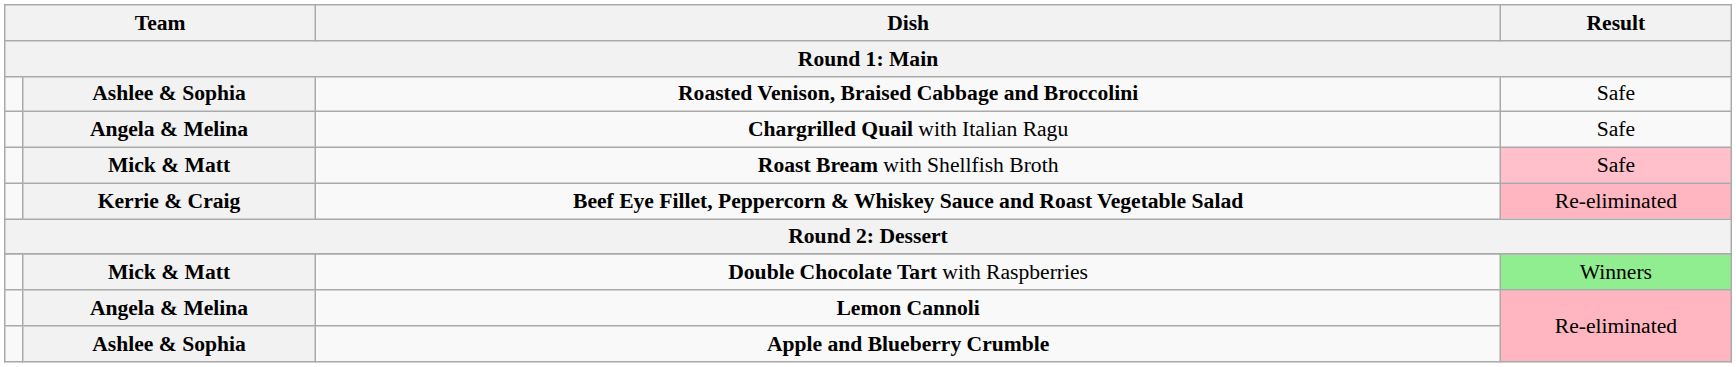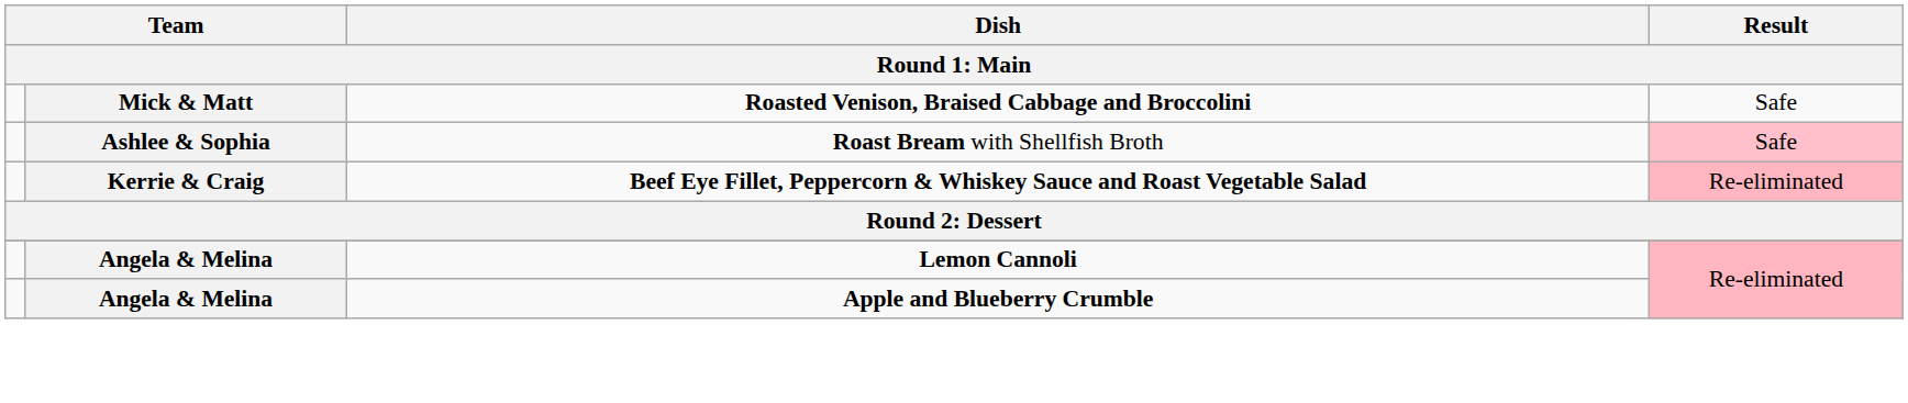Roasted Venison, Braised Cabbage and Broccolini | column 2: Ashlee & Sophia -> Mick & Matt
- row: Angela & Melina | Chargrilled Quail with Italian Ragu | Safe
Roast Bream with Shellfish Broth | column 2: Mick & Matt -> Ashlee & Sophia
- row: Mick & Matt | Double Chocolate Tart with Raspberries | Winners
Apple and Blueberry Crumble | column 2: Ashlee & Sophia -> Angela & Melina
